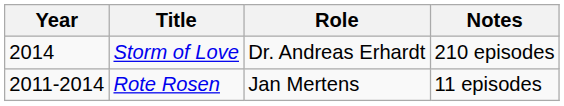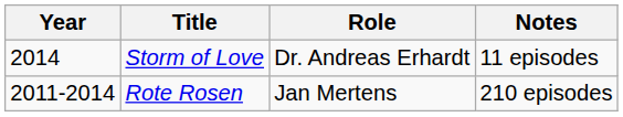Storm of Love | Notes: 210 episodes -> 11 episodes
Rote Rosen | Notes: 11 episodes -> 210 episodes
